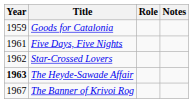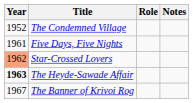+ row: 1952 | The Condemned Village
- row: 1959 | Goods for Catalonia
Star-Crossed Lovers | Year: no background -> lightsalmon background
